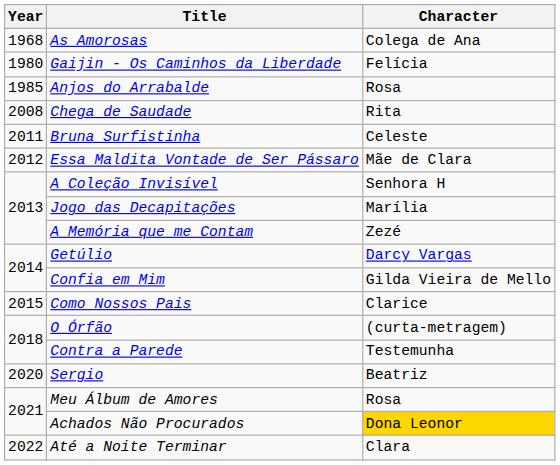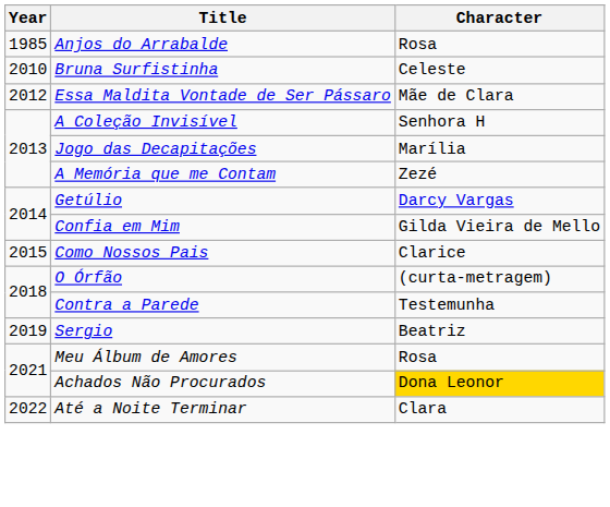- row: 1968 | As Amorosas | Colega de Ana
- row: 1980 | Gaijin - Os Caminhos da Liberdade | Felícia
- row: 2008 | Chega de Saudade | Rita
Bruna Surfistinha | Year: 2011 -> 2010
Sergio | Year: 2020 -> 2019
